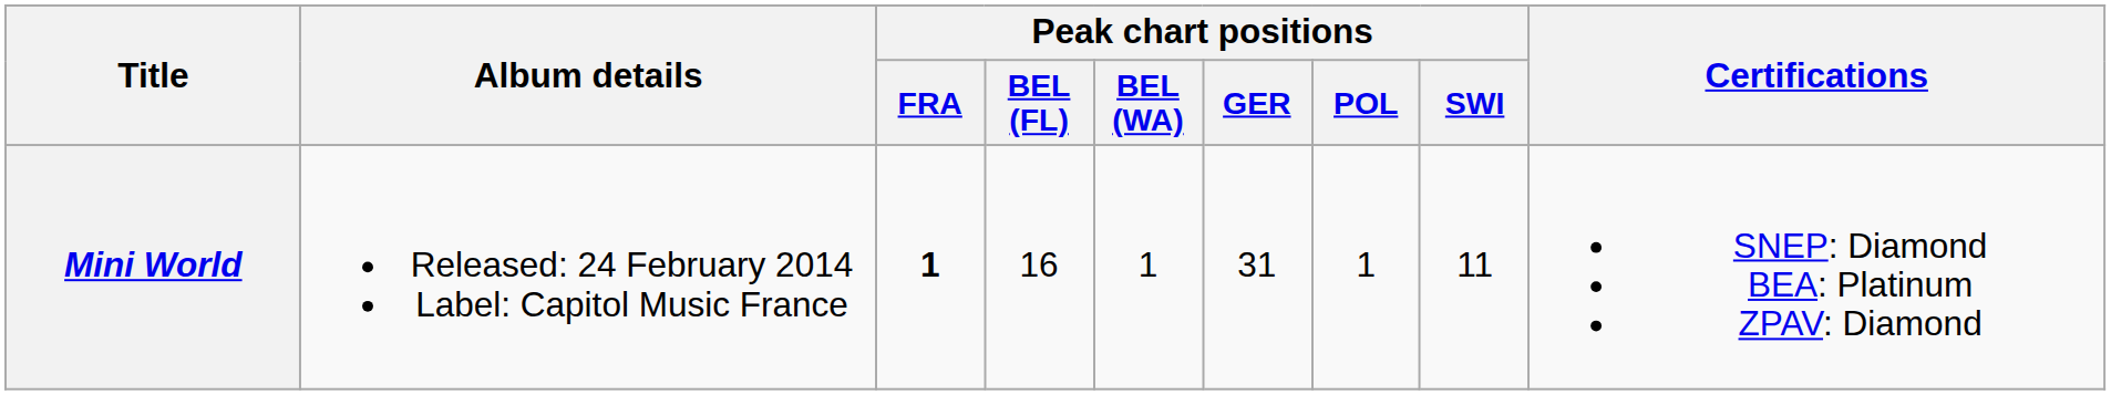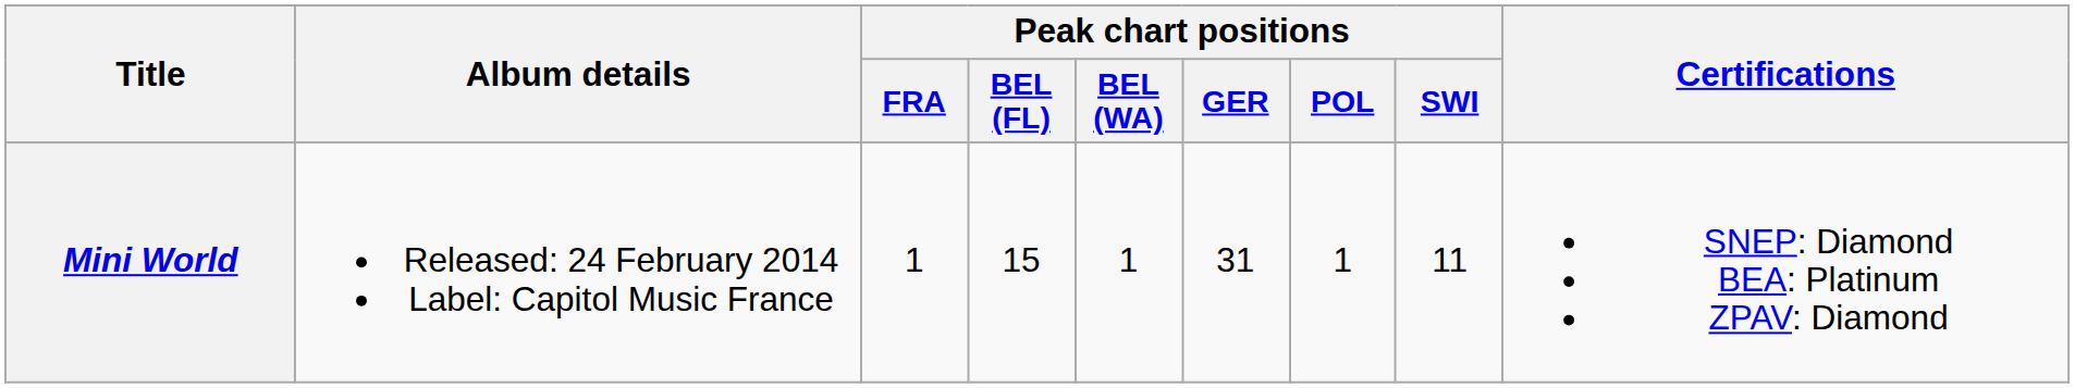Mini World | Peak chart positions / FRA: bold -> normal
Mini World | Peak chart positions / BEL (FL): 16 -> 15
